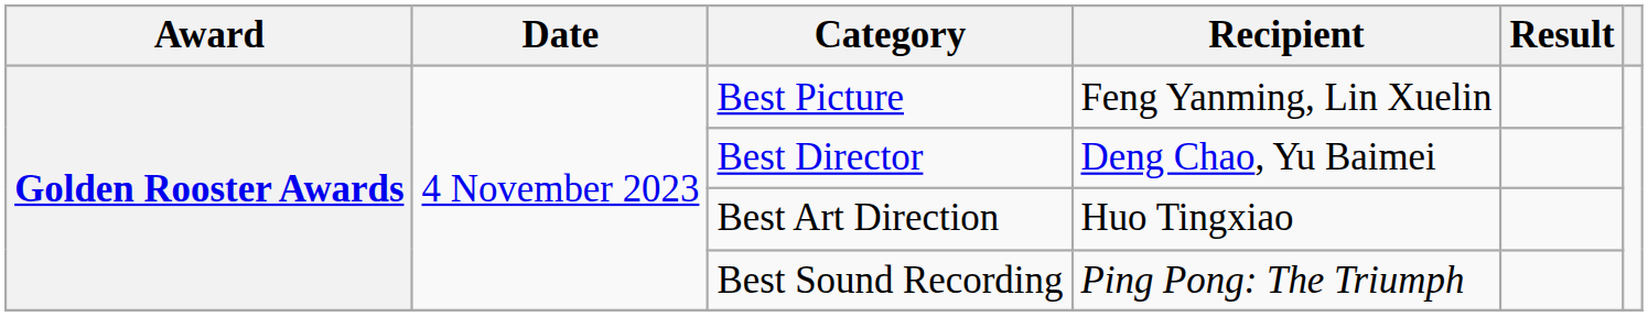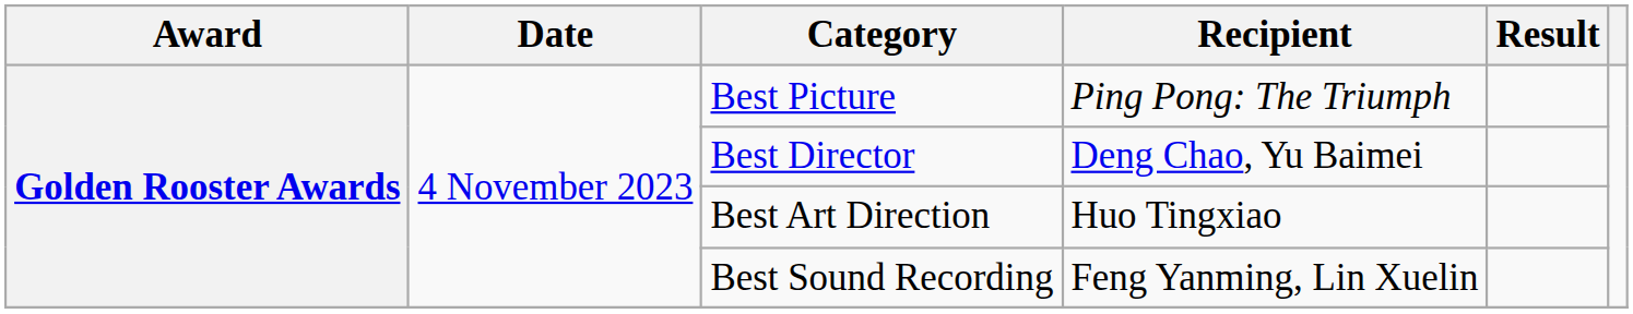Best Picture | Recipient: Feng Yanming, Lin Xuelin -> Ping Pong: The Triumph
Best Sound Recording | Recipient: Ping Pong: The Triumph -> Feng Yanming, Lin Xuelin
